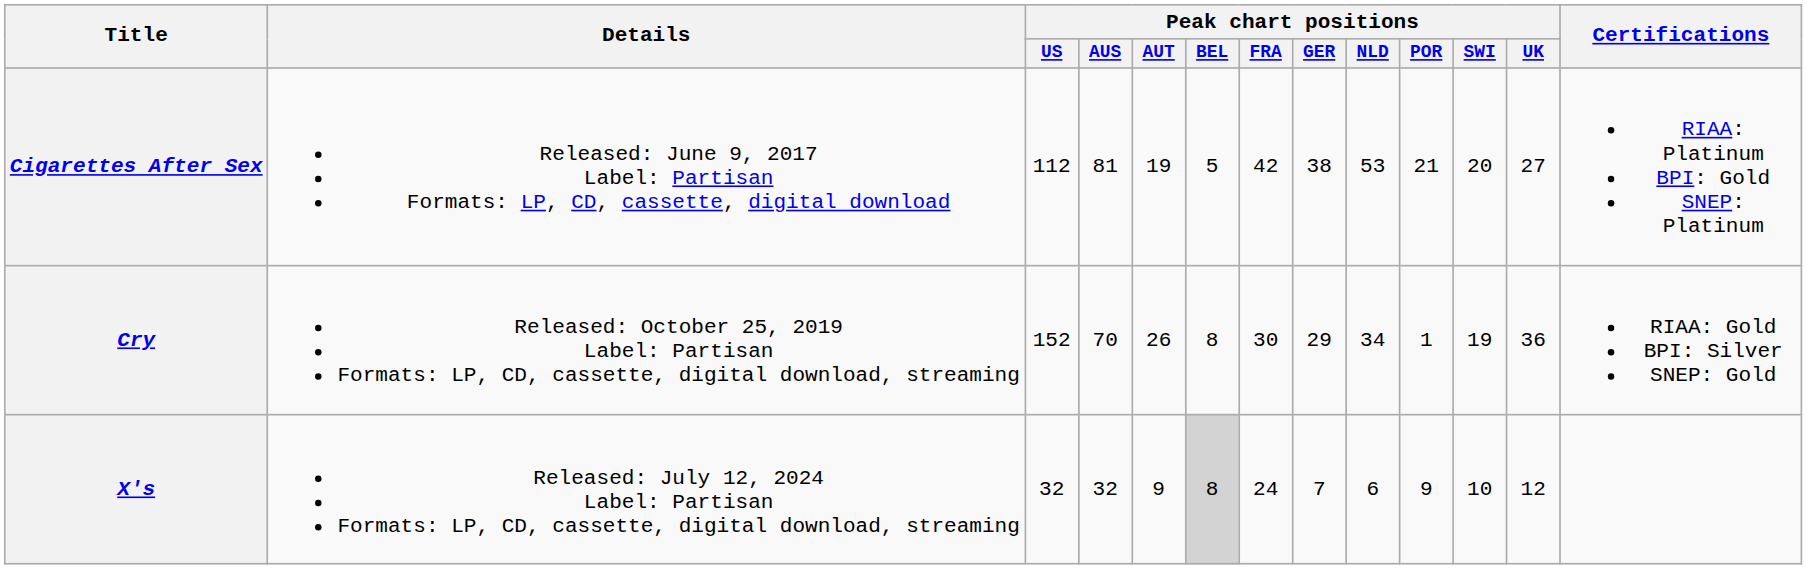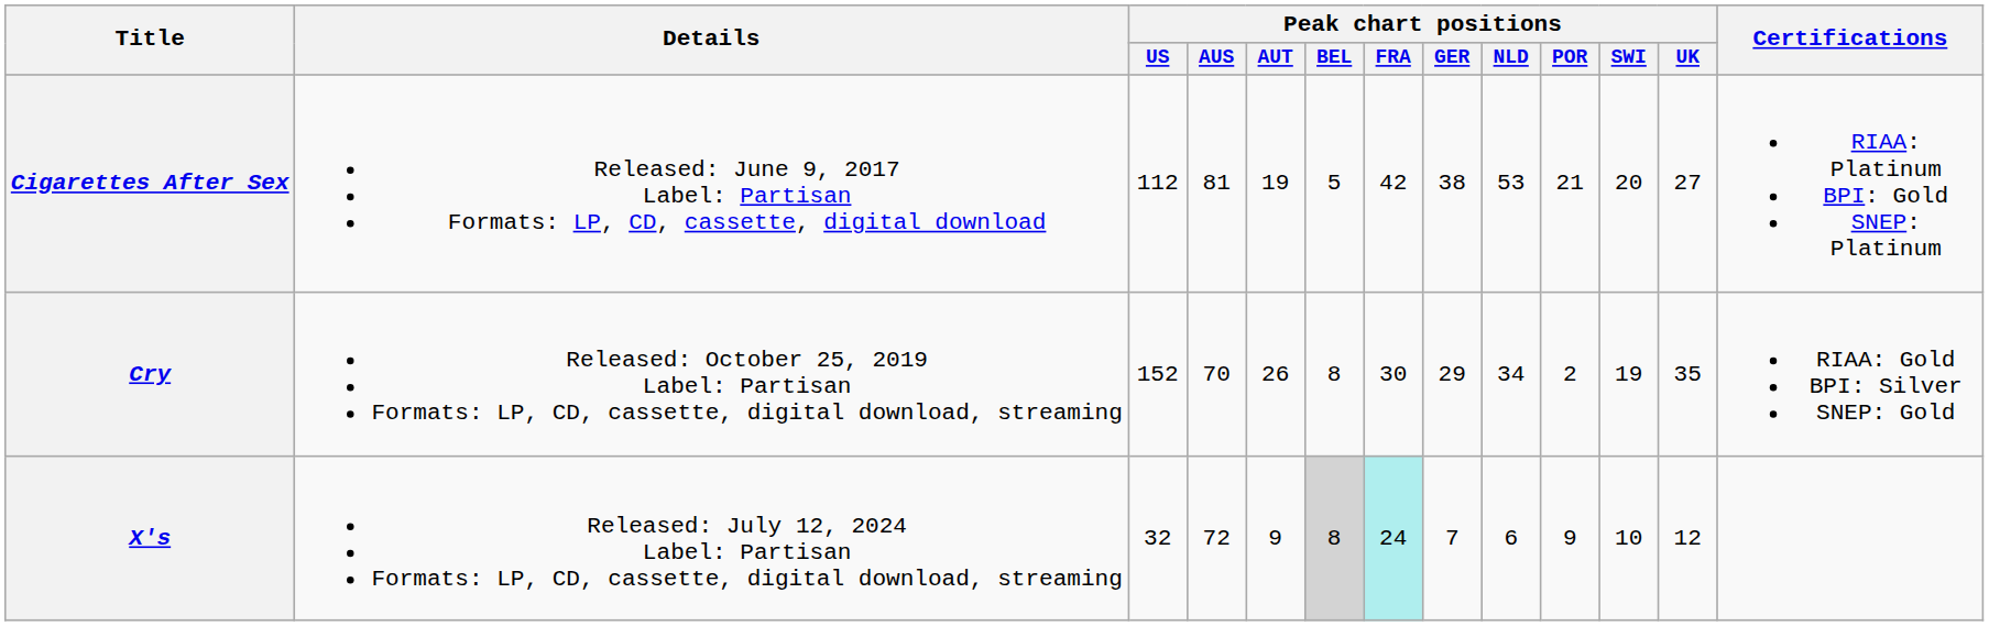Cry | Peak chart positions / POR: 1 -> 2
Cry | Peak chart positions / UK: 36 -> 35
X's | Peak chart positions / AUS: 32 -> 72
X's | Peak chart positions / FRA: no background -> paleturquoise background
